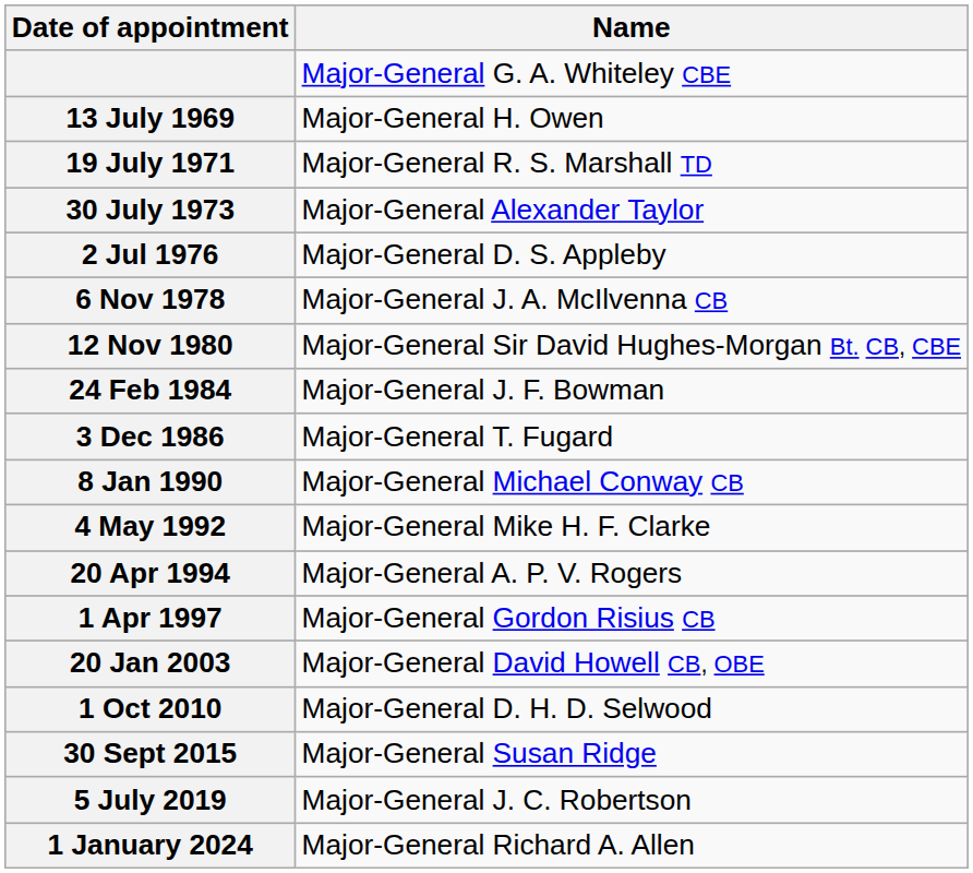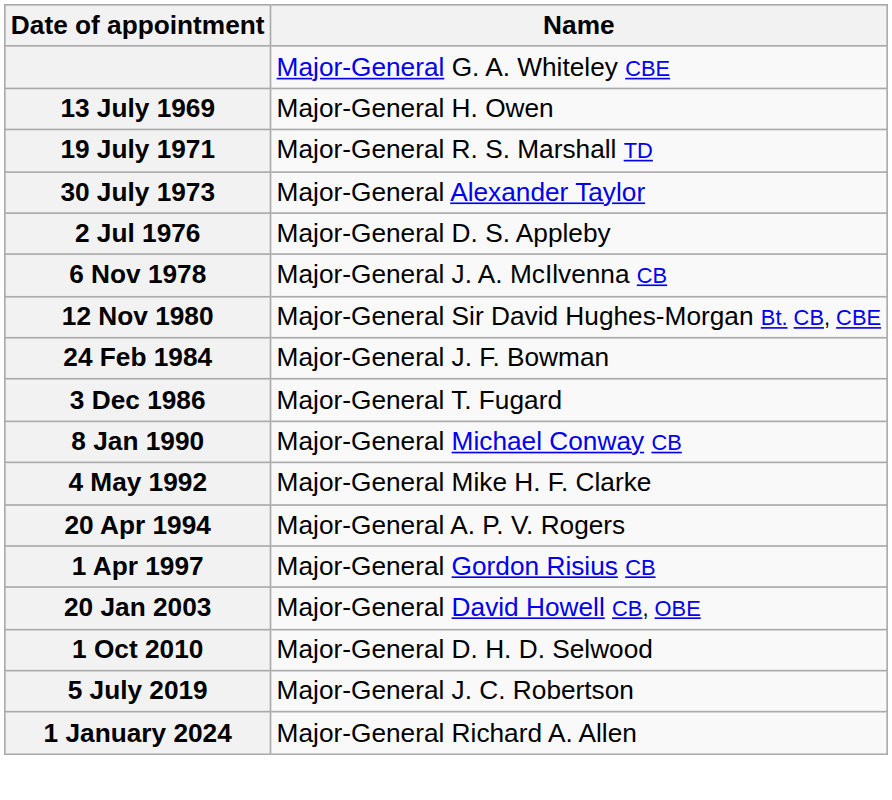- row: 30 Sept 2015 | Major-General Susan Ridge
